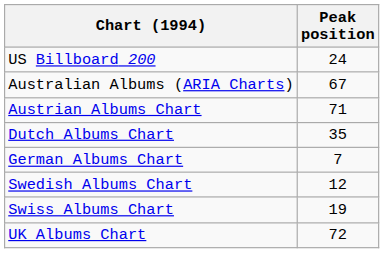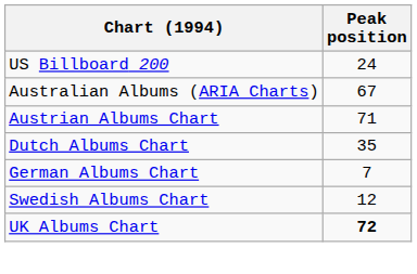- row: Swiss Albums Chart | 19
UK Albums Chart | Peak position: normal -> bold
